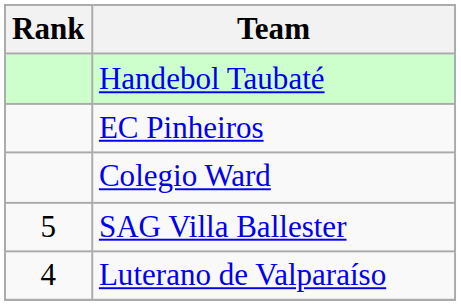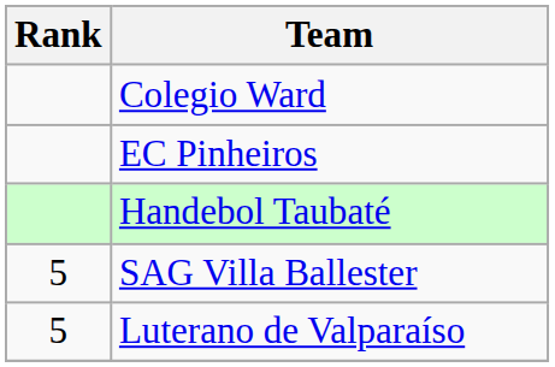rows swapped: Handebol Taubaté <-> Colegio Ward
Luterano de Valparaíso | Rank: 4 -> 5
